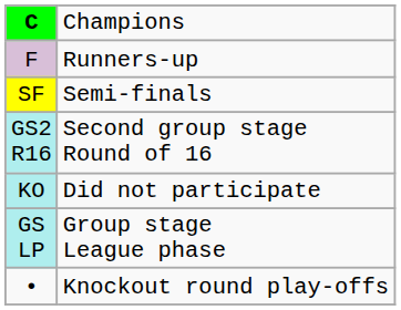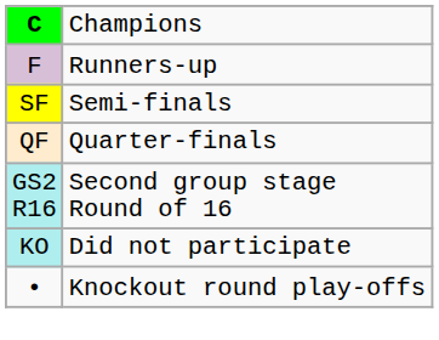+ row: QF | Quarter-finals
- row: GS LP | Group stage League phase
